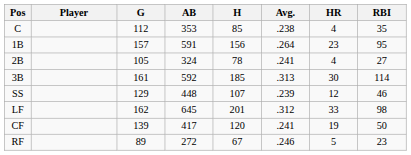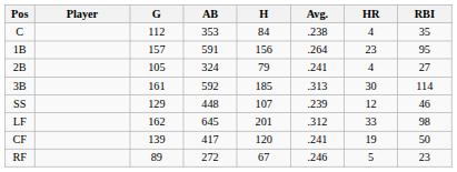C | H: 85 -> 84
2B | H: 78 -> 79
